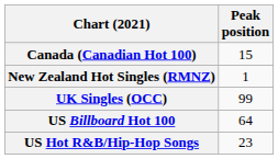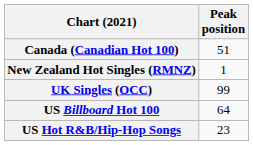Canada (Canadian Hot 100) | Peak position: 15 -> 51
